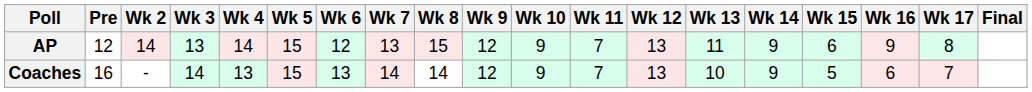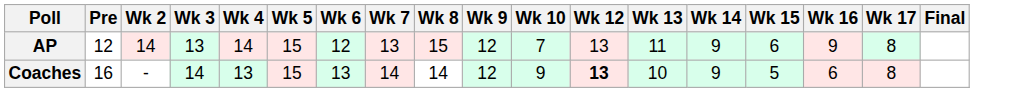- column: Wk 11 | 7 | 7
AP | Wk 10: 9 -> 7
Coaches | Wk 12: normal -> bold
Coaches | Wk 17: 7 -> 8
